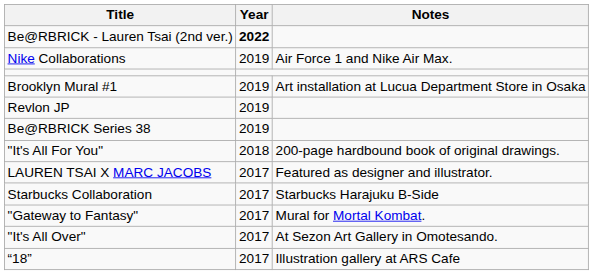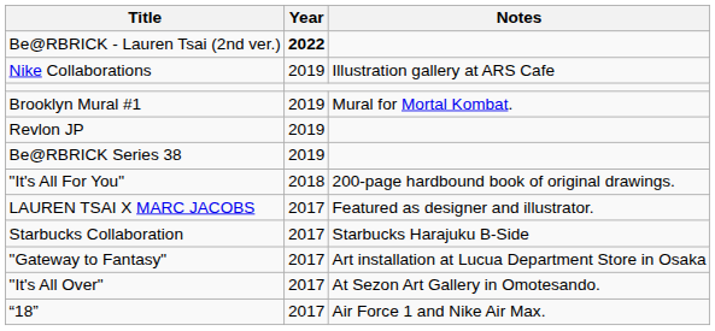Nike Collaborations | Notes: Air Force 1 and Nike Air Max. -> Illustration gallery at ARS Cafe
Brooklyn Mural #1 | Notes: Art installation at Lucua Department Store in Osaka -> Mural for Mortal Kombat.
"Gateway to Fantasy" | Notes: Mural for Mortal Kombat. -> Art installation at Lucua Department Store in Osaka
“18” | Notes: Illustration gallery at ARS Cafe -> Air Force 1 and Nike Air Max.
